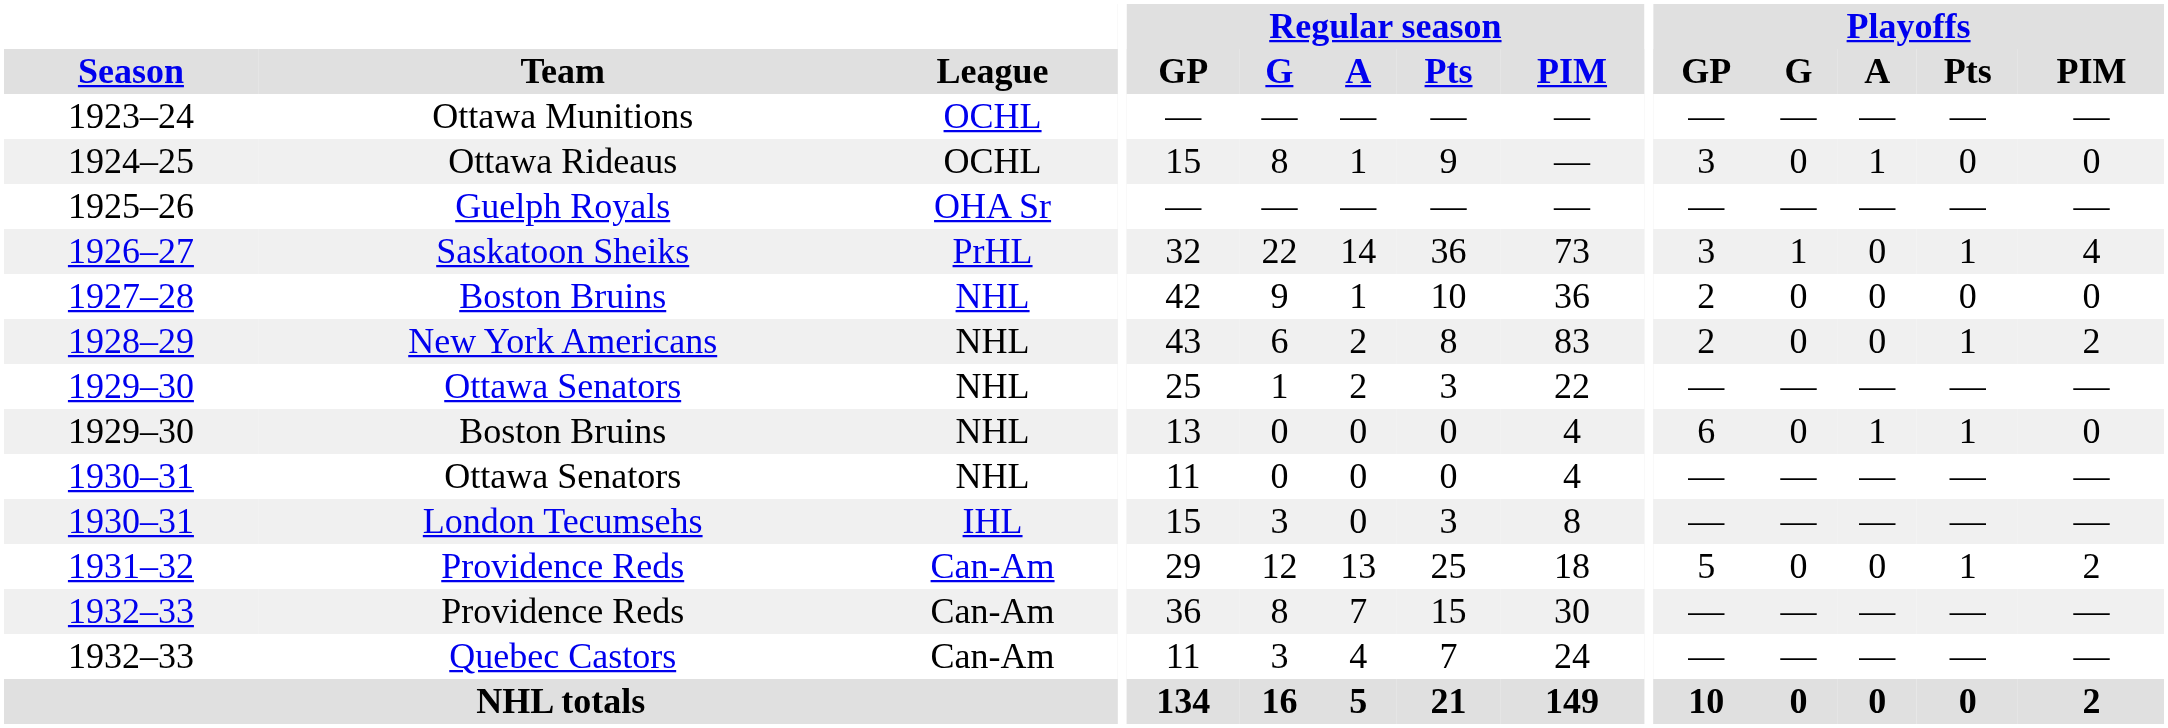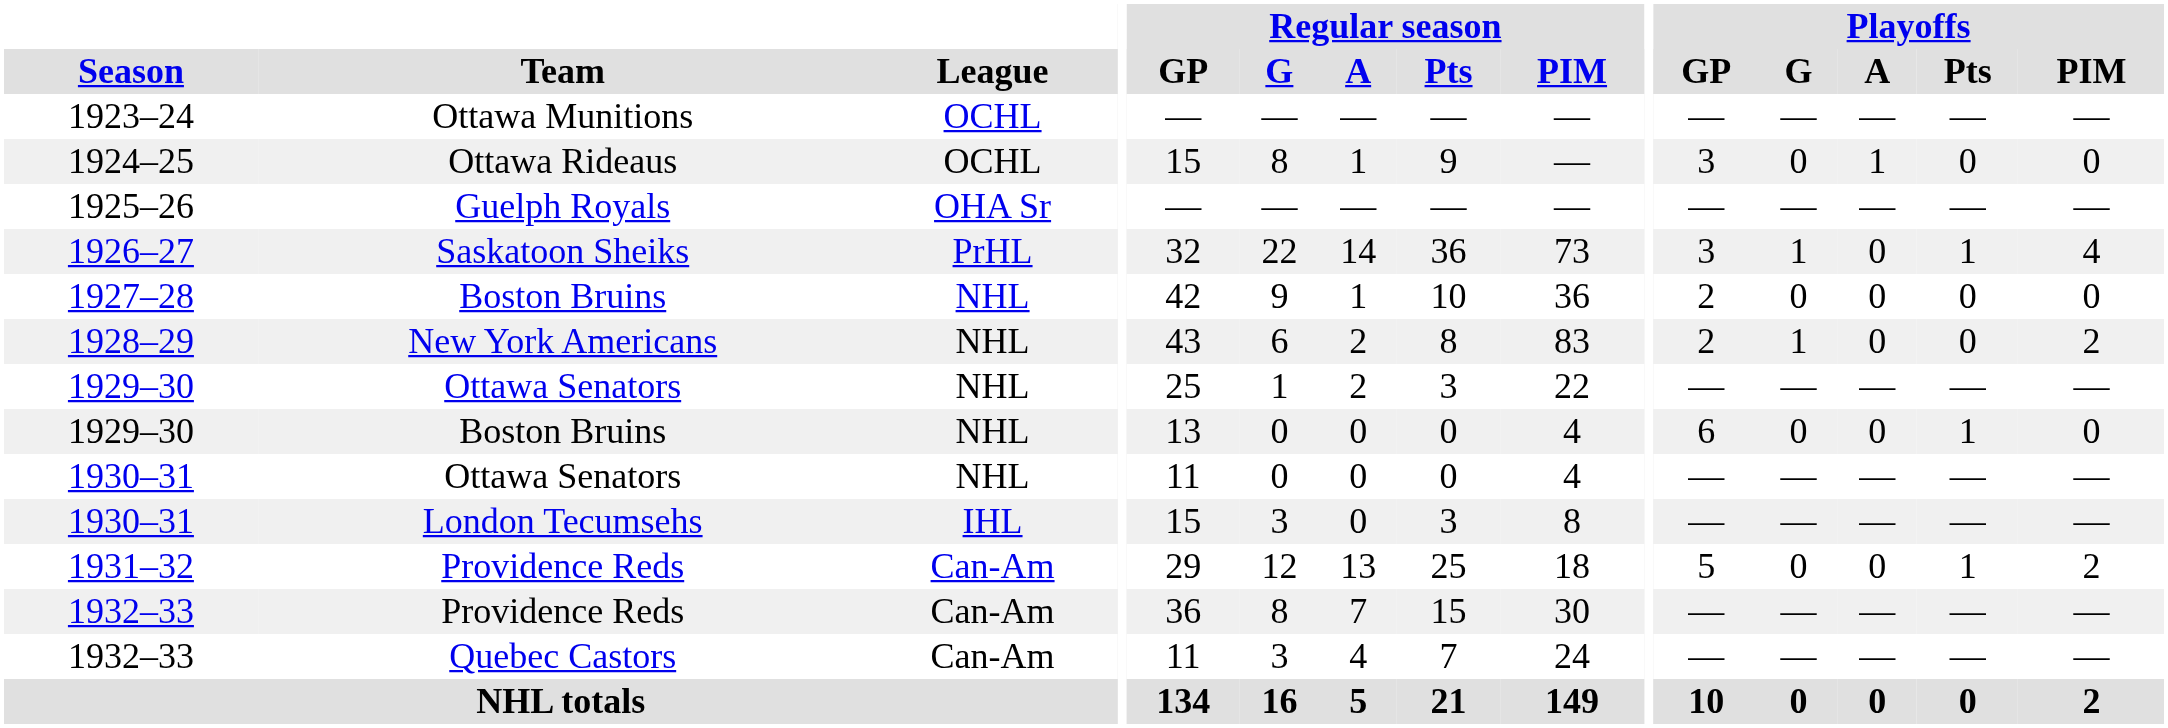1928–29 | Playoffs / G: 0 -> 1
1928–29 | Playoffs / Pts: 1 -> 0
1929–30 / Boston Bruins | Playoffs / A: 1 -> 0
